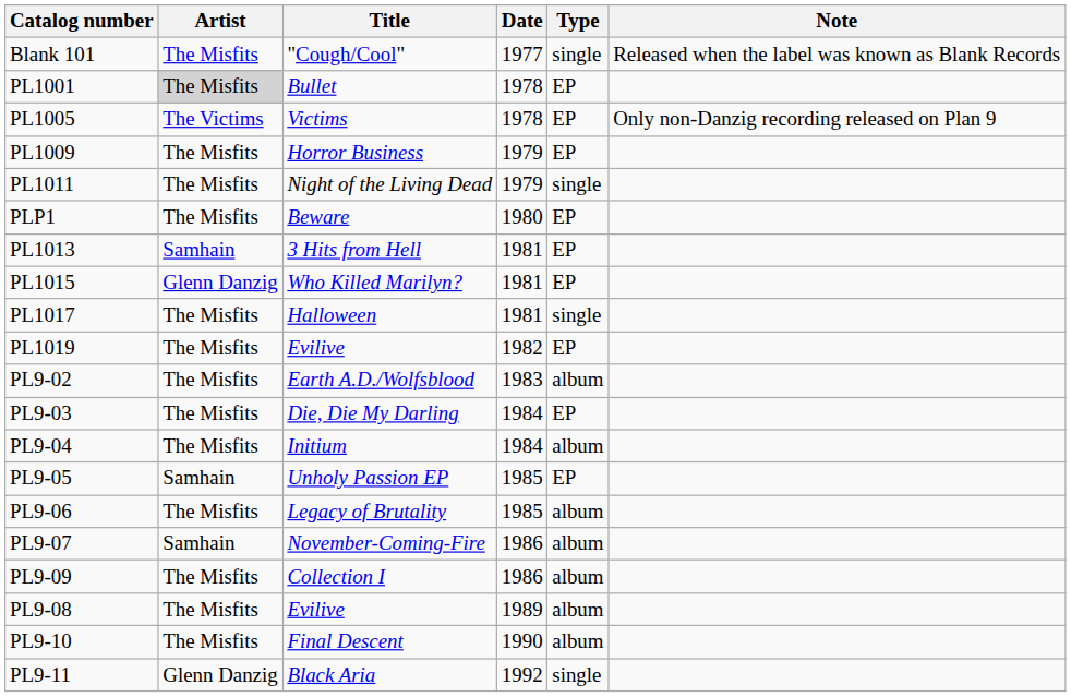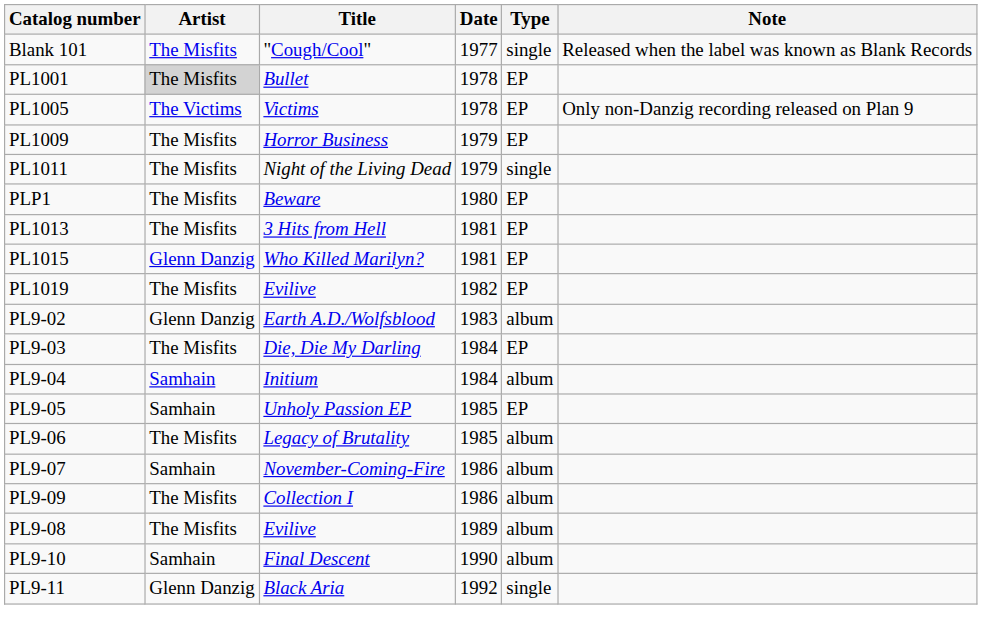PL1013 | Artist: Samhain -> The Misfits
- row: PL1017 | The Misfits | Halloween | 1981 | single
PL9-02 | Artist: The Misfits -> Glenn Danzig
PL9-04 | Artist: The Misfits -> Samhain
PL9-10 | Artist: The Misfits -> Samhain
